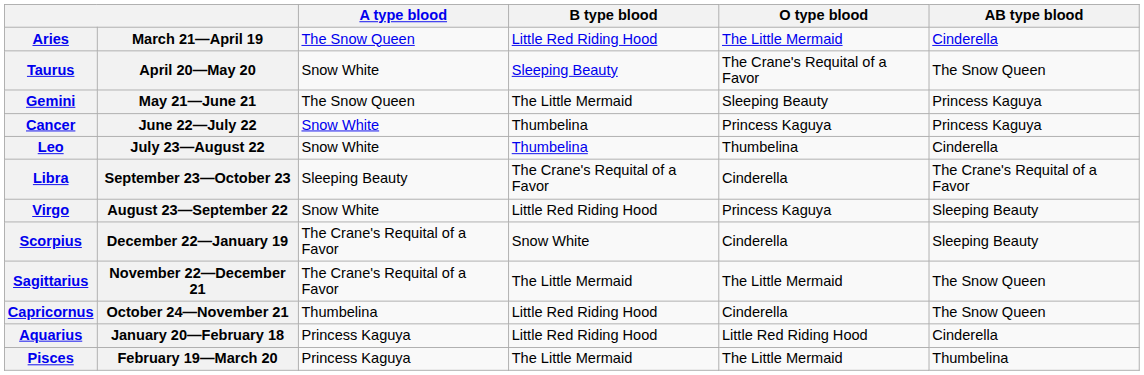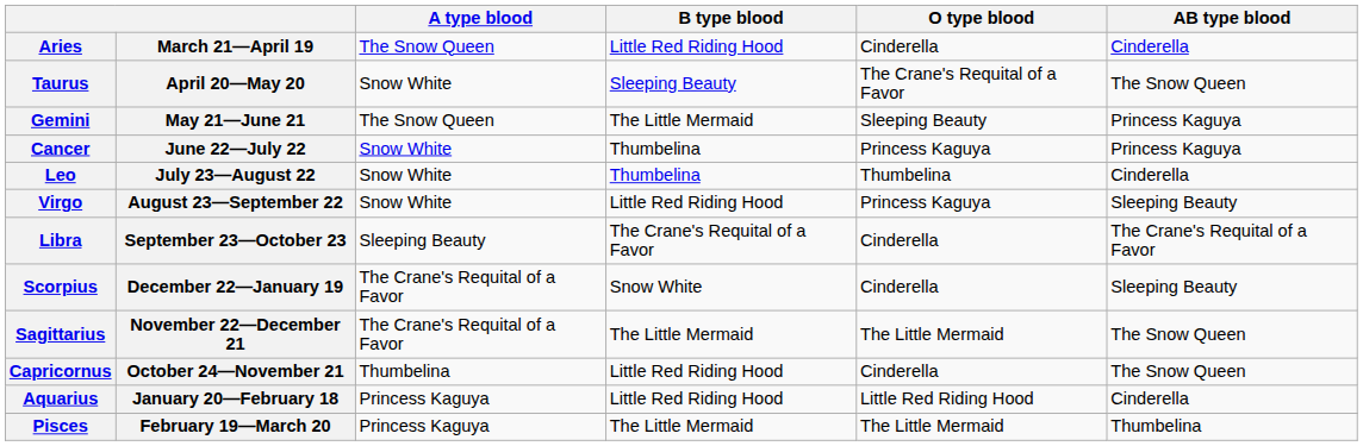Aries | O type blood: The Little Mermaid -> Cinderella
rows swapped: Virgo <-> Libra
